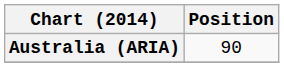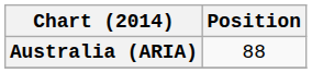Australia (ARIA) | Position: 90 -> 88
